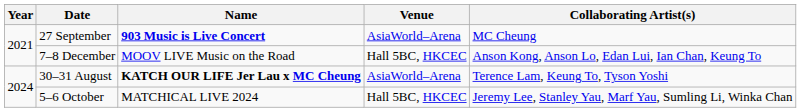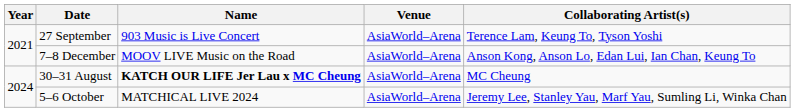27 September | Name: bold -> normal
27 September | Collaborating Artist(s): MC Cheung -> Terence Lam, Keung To, Tyson Yoshi
7–8 December | Venue: Hall 5BC, HKCEC -> AsiaWorld–Arena
30–31 August | Collaborating Artist(s): Terence Lam, Keung To, Tyson Yoshi -> MC Cheung
5–6 October | Venue: Hall 5BC, HKCEC -> AsiaWorld–Arena
